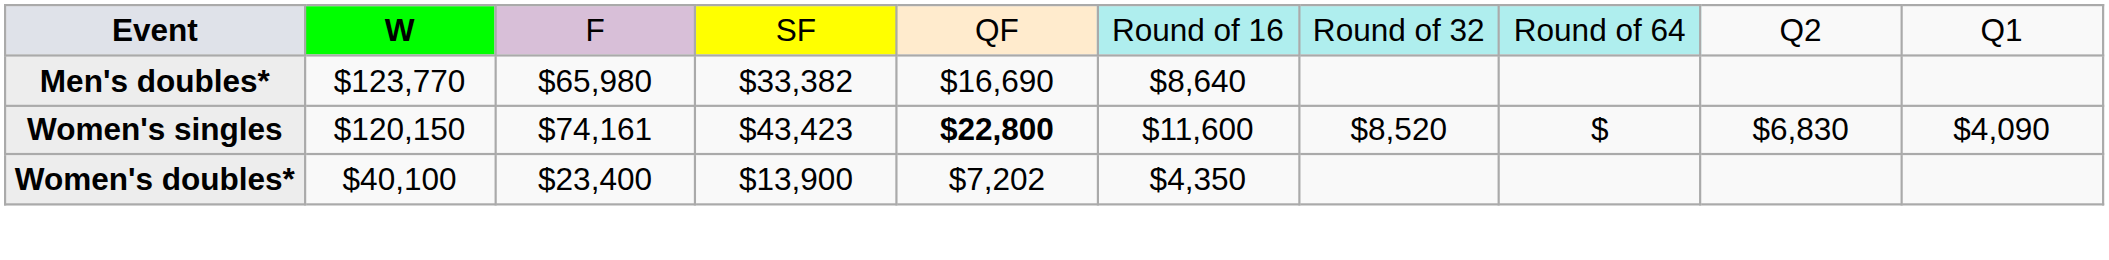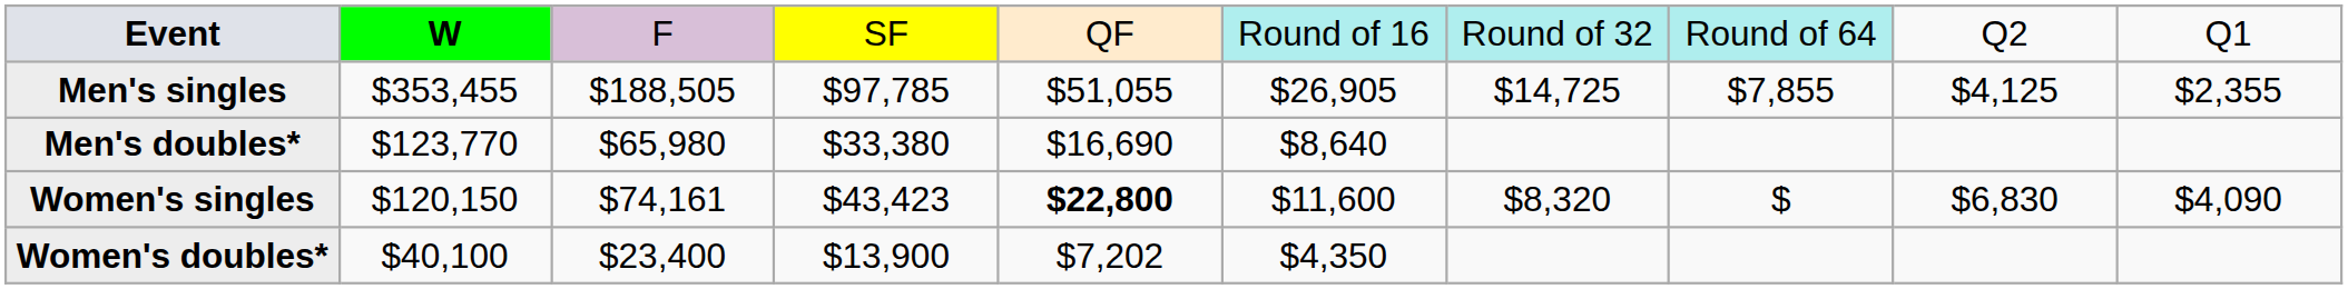+ row: Men's singles | $353,455 | $188,505 | $97,785 | $51,055 | $26,905 | $14,725 | $7,855 | $4,125 | $2,355
Men's doubles* | column 4: $33,382 -> $33,380
Women's singles | column 7: $8,520 -> $8,320
